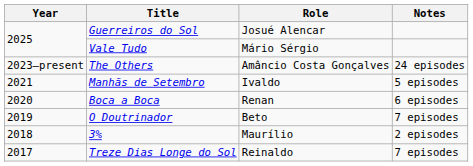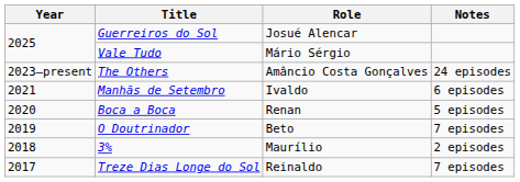Manhãs de Setembro | Notes: 5 episodes -> 6 episodes
Boca a Boca | Notes: 6 episodes -> 5 episodes
